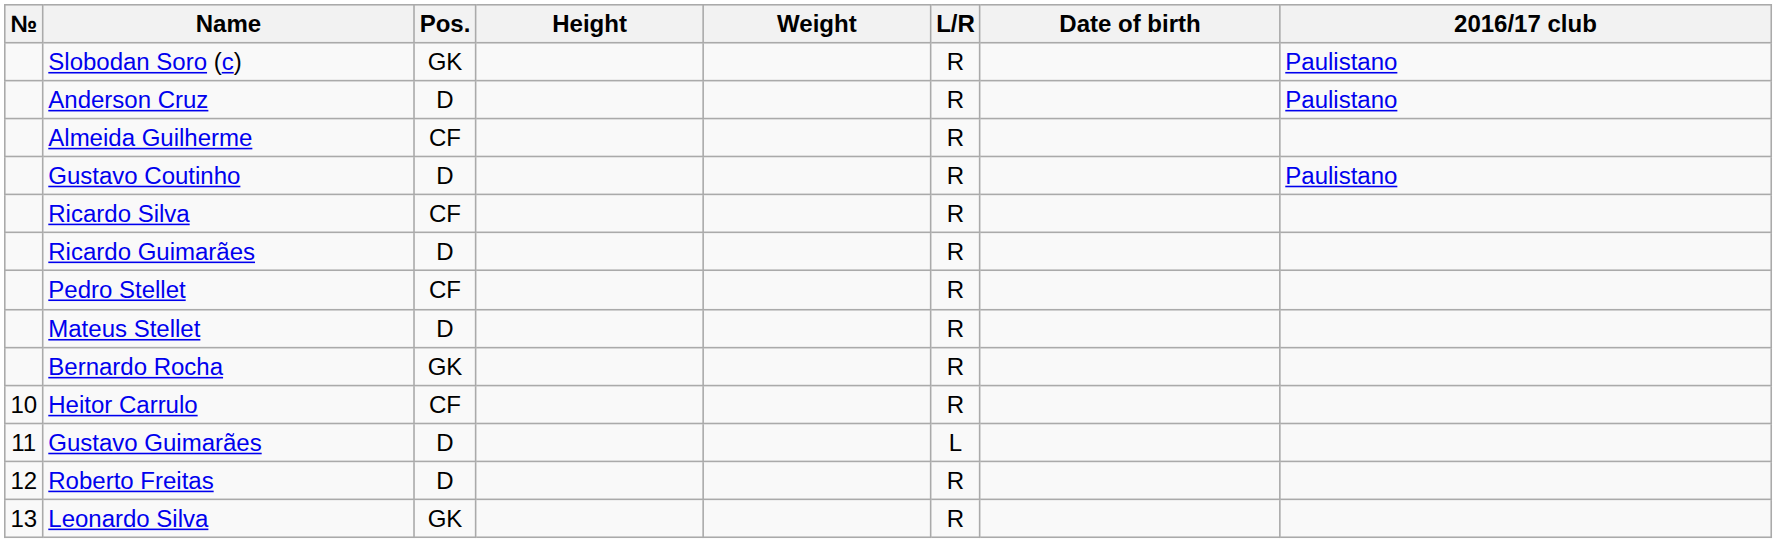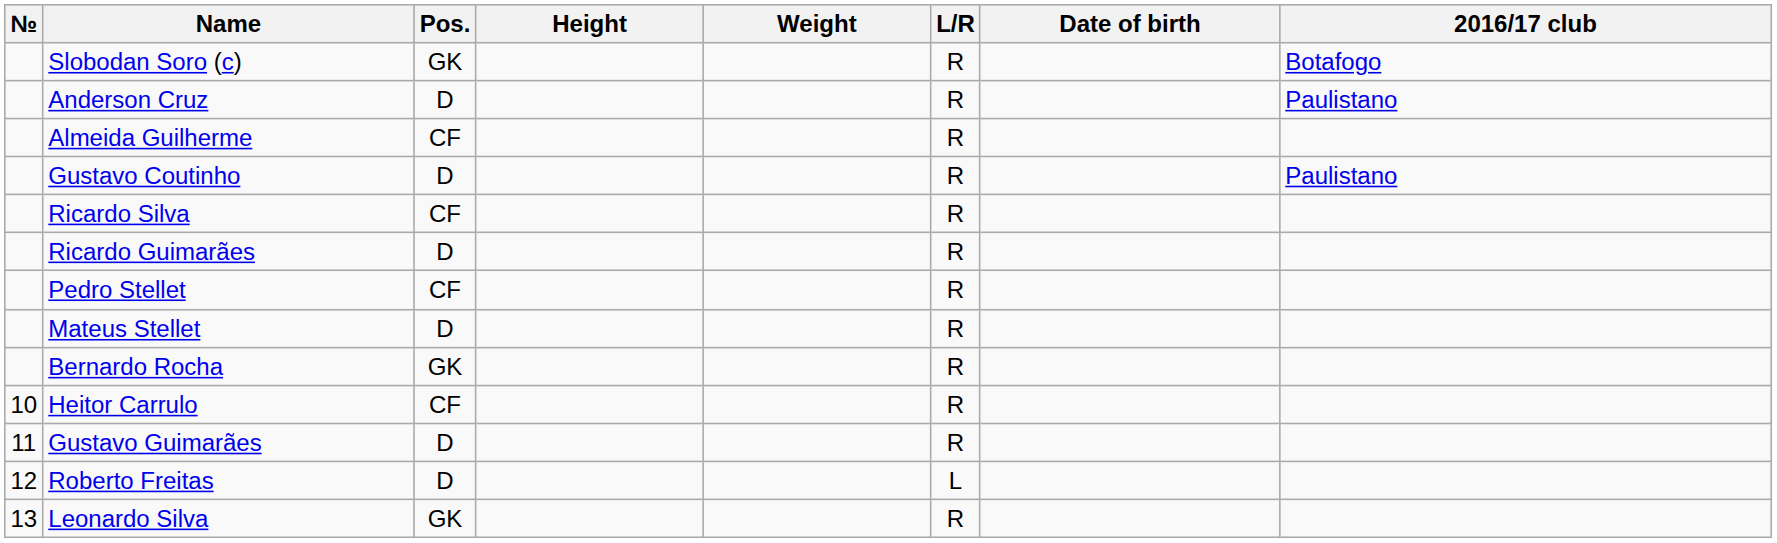Slobodan Soro (c) | 2016/17 club: Paulistano -> Botafogo
Gustavo Guimarães | L/R: L -> R
Roberto Freitas | L/R: R -> L
